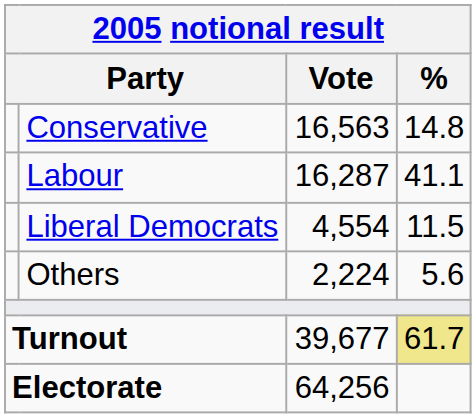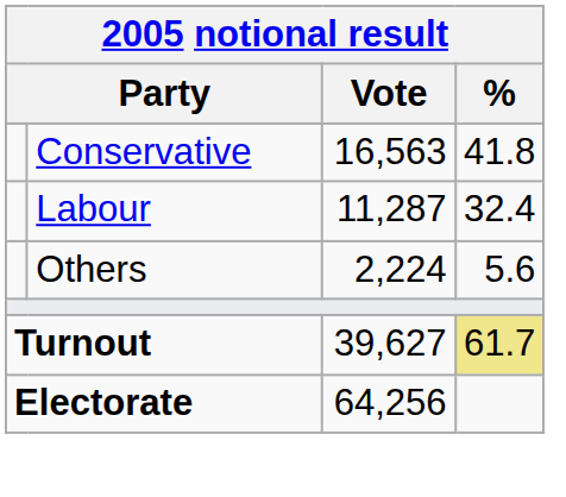Conservative | %: 14.8 -> 41.8
Labour | Vote: 16,287 -> 11,287
Labour | %: 41.1 -> 32.4
- row: Liberal Democrats | 4,554 | 11.5
Turnout | Vote: 39,677 -> 39,627
